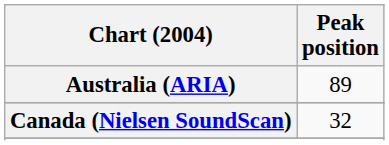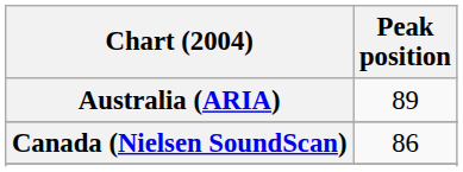Canada (Nielsen SoundScan) | Peak position: 32 -> 86
